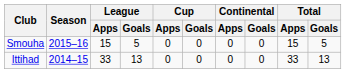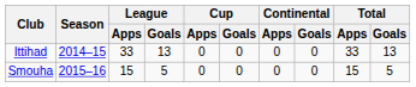rows swapped: Ittihad <-> Smouha
